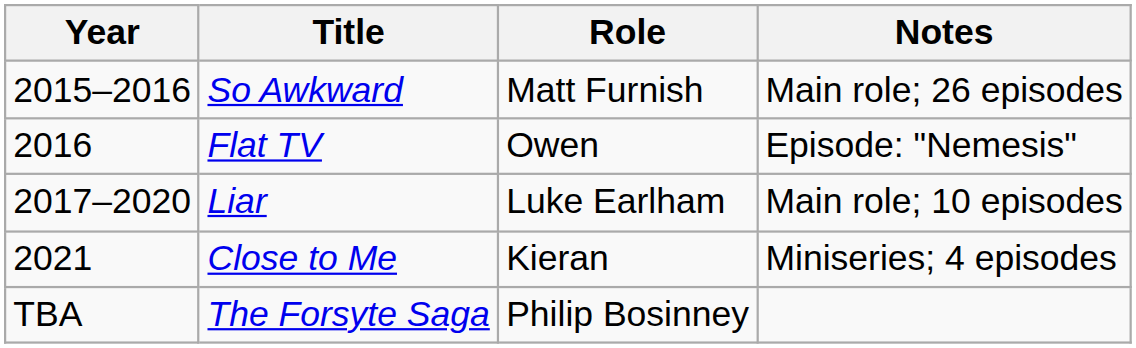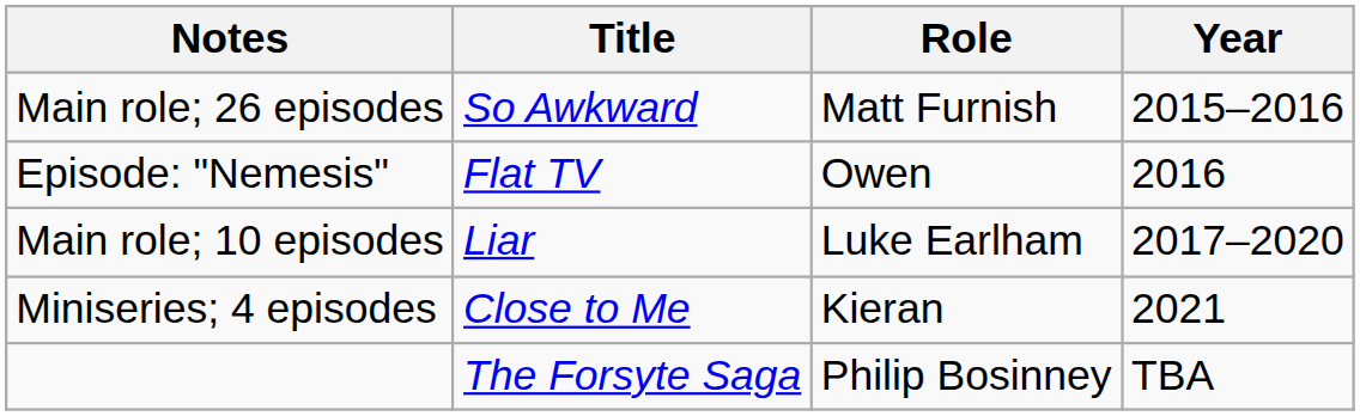columns swapped: Year <-> Notes
